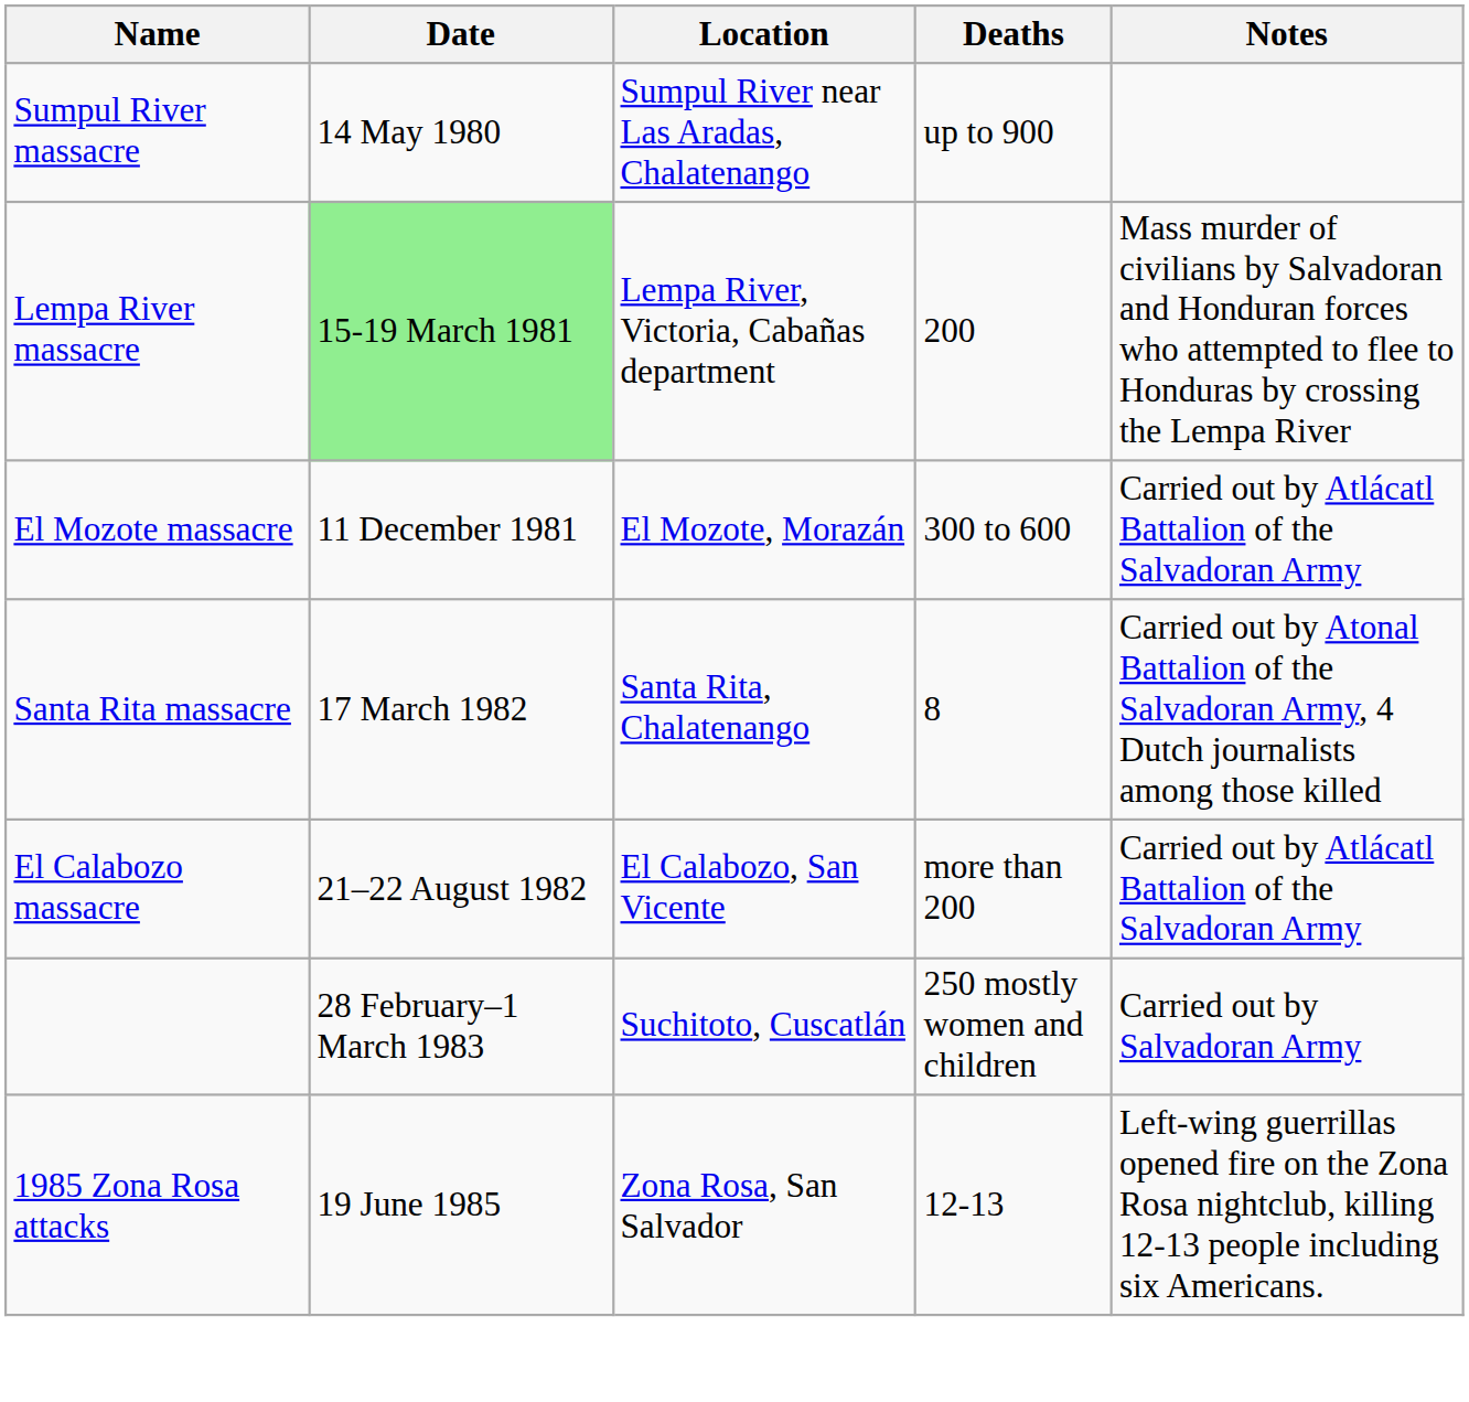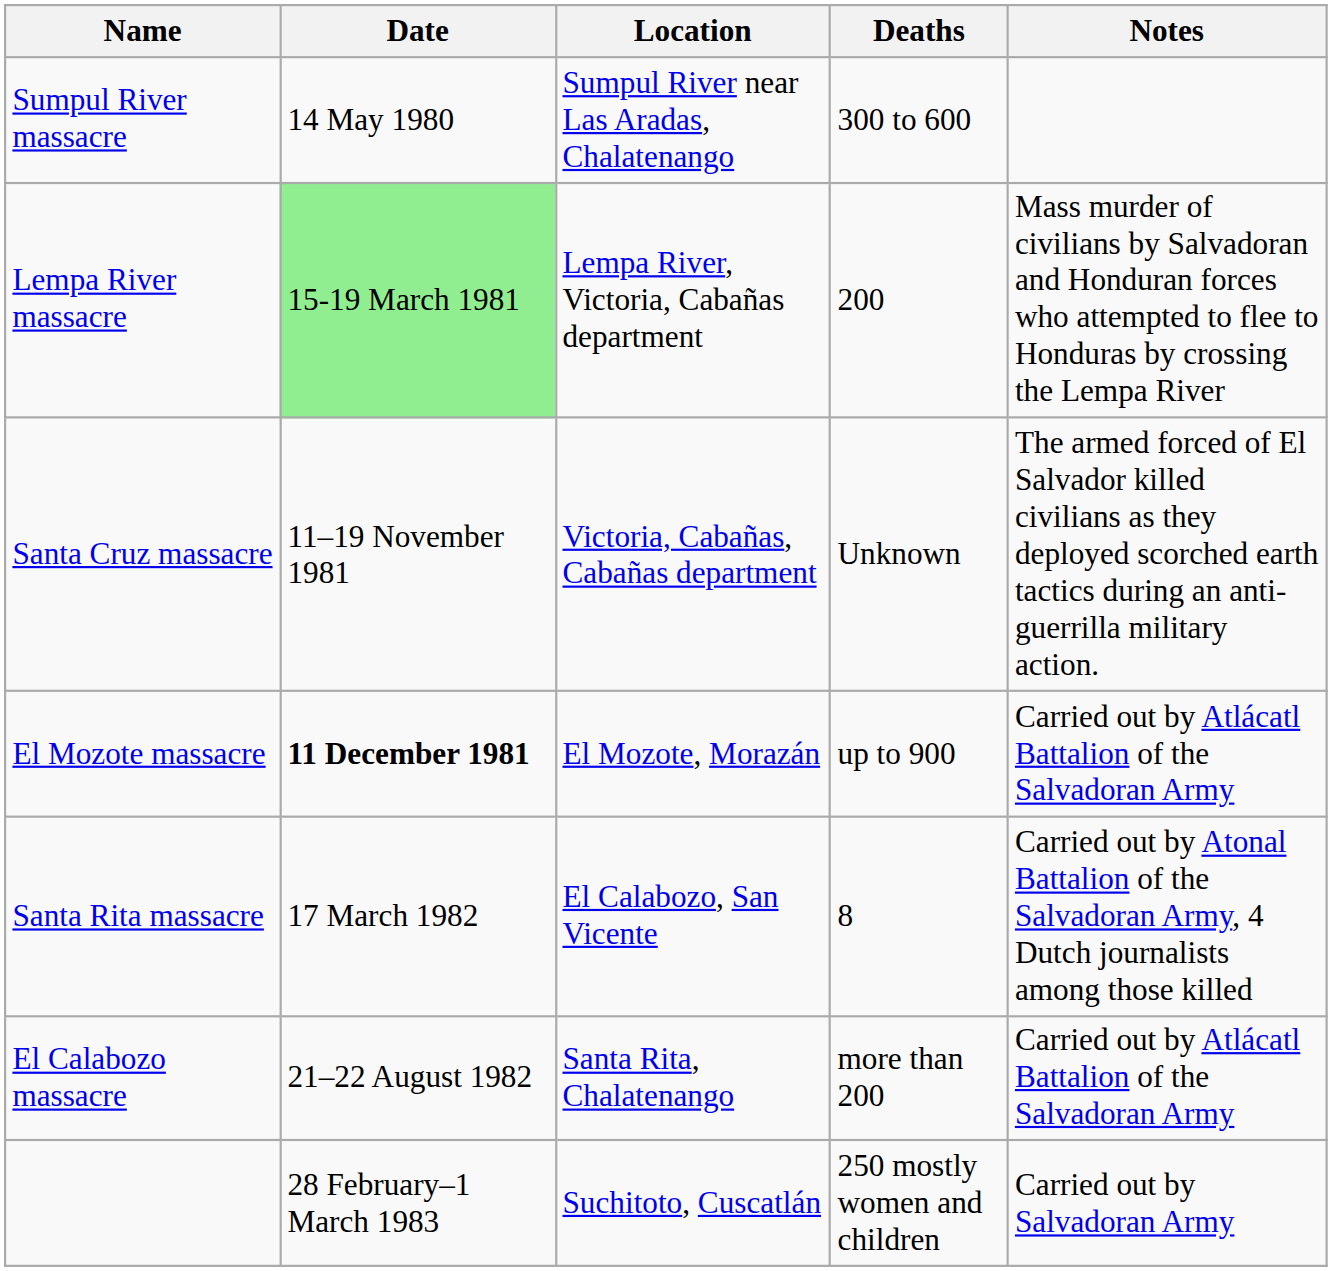Sumpul River massacre | Deaths: up to 900 -> 300 to 600
+ row: Santa Cruz massacre | 11–19 November 1981 | Victoria, Cabañas, Cabañas department | Unknown | The armed forced of El Salvador killed civilians as they deployed scorched earth tactics during an anti-guerrilla military action.
El Mozote massacre | Date: normal -> bold
El Mozote massacre | Deaths: 300 to 600 -> up to 900
Santa Rita massacre | Location: Santa Rita, Chalatenango -> El Calabozo, San Vicente
El Calabozo massacre | Location: El Calabozo, San Vicente -> Santa Rita, Chalatenango
- row: 1985 Zona Rosa attacks | 19 June 1985 | Zona Rosa, San Salvador | 12-13 | Left-wing guerrillas opened fire on the Zona Rosa nightclub, killing 12-13 people including six Americans.
